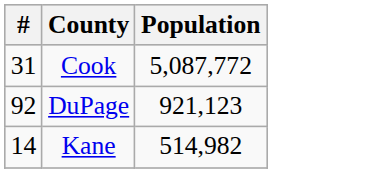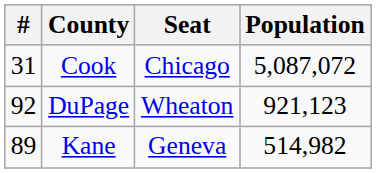+ column: Seat | Chicago | Wheaton | Geneva
Cook | Population: 5,087,772 -> 5,087,072
Kane | #: 14 -> 89
